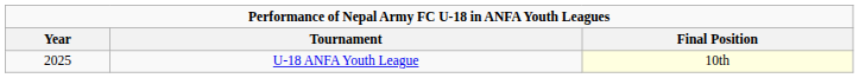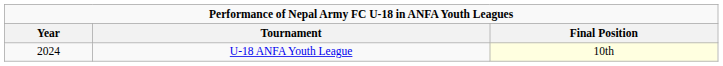U-18 ANFA Youth League | Year: 2025 -> 2024
